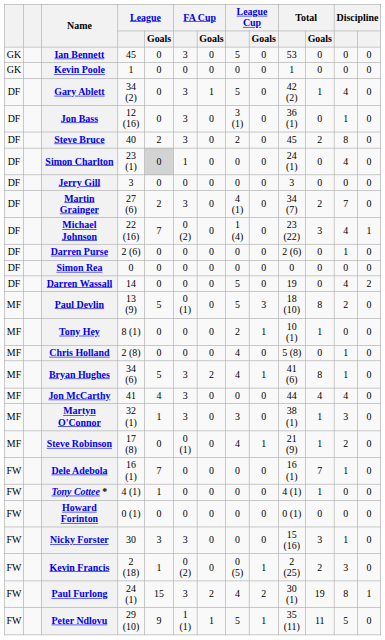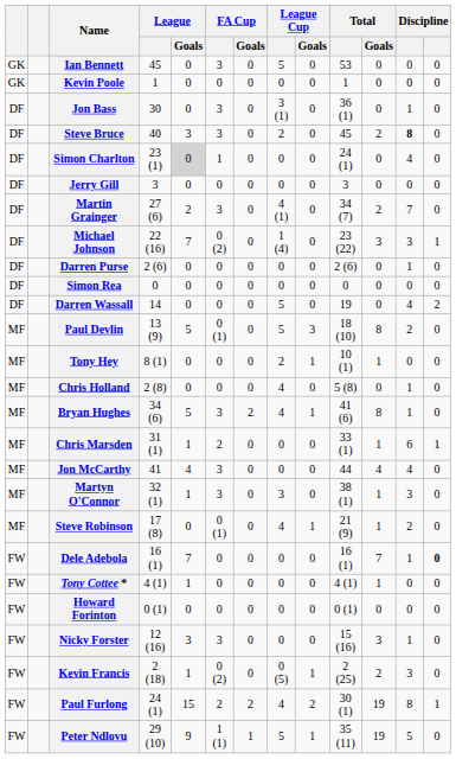- row: DF | Gary Ablett | 34 (2) | 0 | 3 | 1 | 5 | 0 | 42 (2) | 1 | 4 | 0
Jon Bass | League: 12 (16) -> 30
Steve Bruce | League / Goals: 2 -> 3
Steve Bruce | column 12: normal -> bold
Michael Johnson | column 12: 4 -> 3
+ row: MF | Chris Marsden | 31 (1) | 1 | 2 | 0 | 0 | 0 | 33 (1) | 1 | 6 | 1
Dele Adebola | column 13: normal -> bold
Nicky Forster | League: 30 -> 12 (16)
Paul Furlong | FA Cup: 3 -> 2
Peter Ndlovu | Total / Goals: 11 -> 19
